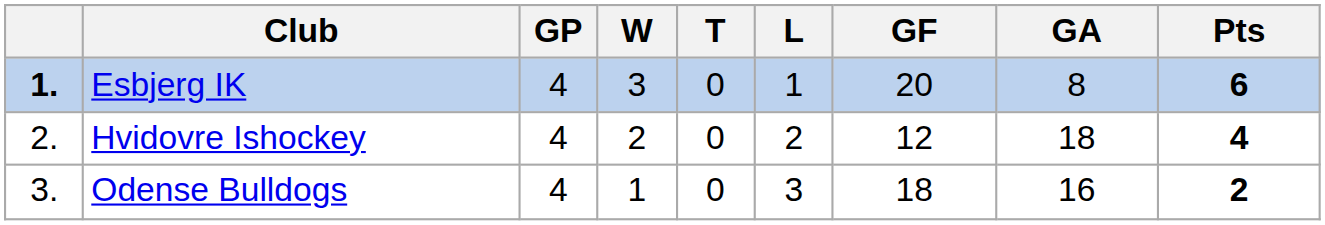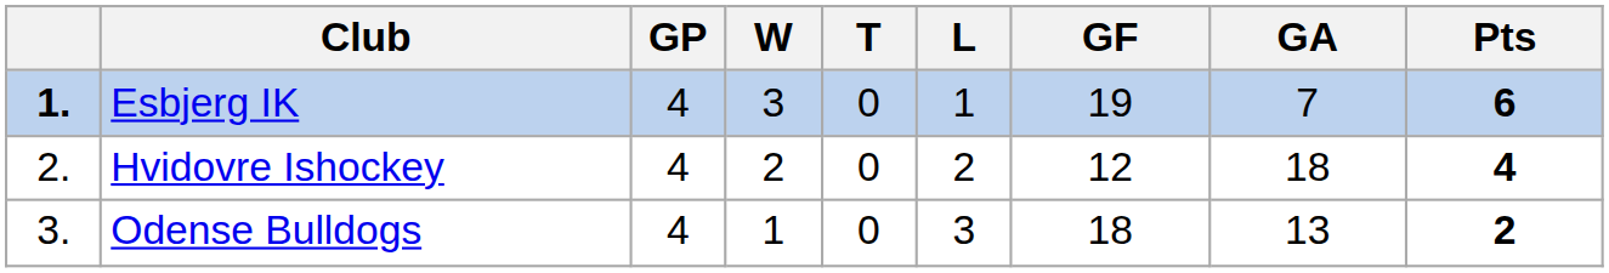Esbjerg IK | GF: 20 -> 19
Esbjerg IK | GA: 8 -> 7
Odense Bulldogs | GA: 16 -> 13
